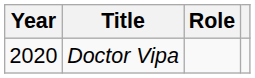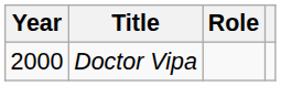Doctor Vipa | Year: 2020 -> 2000
